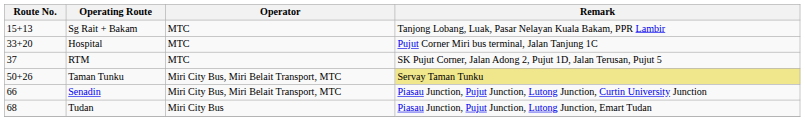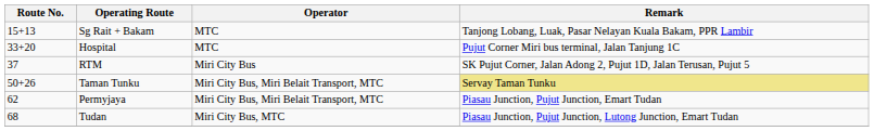RTM | Operator: MTC -> Miri City Bus
+ row: 62 | Permyjaya | Miri City Bus, Miri Belait Transport, MTC | Piasau Junction, Pujut Junction, Emart Tudan
- row: 66 | Senadin | Miri City Bus, Miri Belait Transport, MTC | Piasau Junction, Pujut Junction, Lutong Junction, Curtin University Junction
Tudan | Operator: Miri City Bus -> Miri City Bus, MTC
